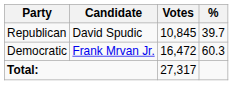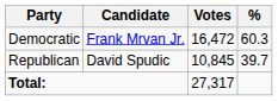rows swapped: Democratic <-> Republican
